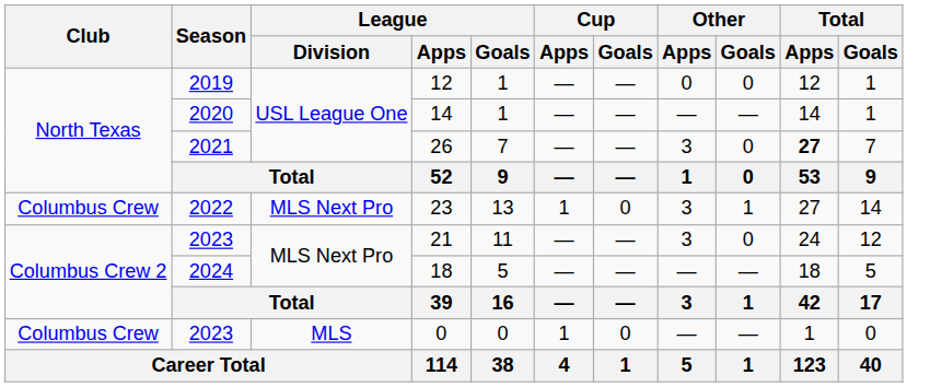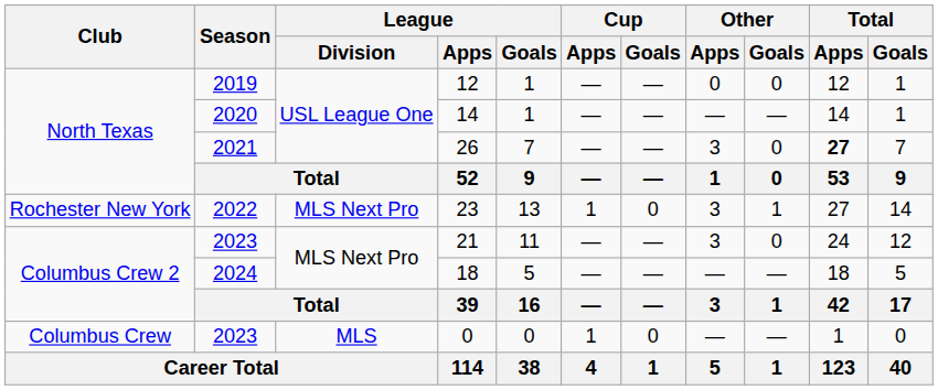23 | Club: Columbus Crew -> Rochester New York
